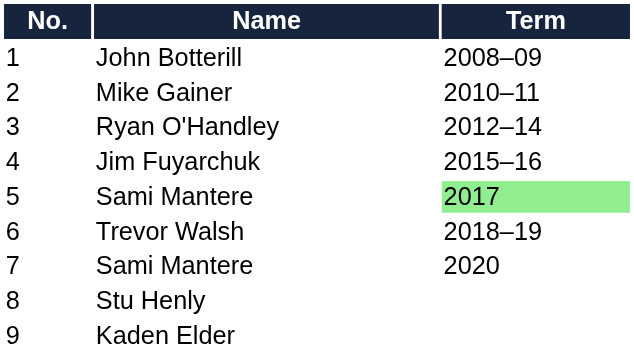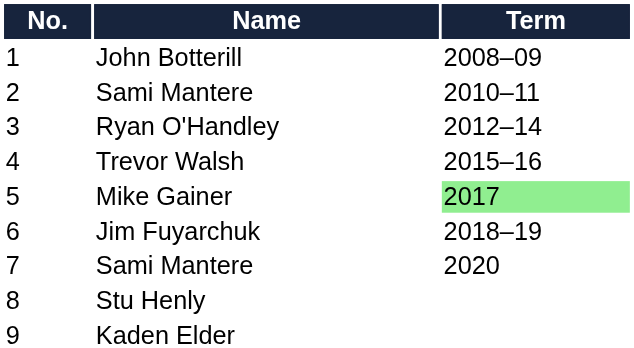2 | Name: Mike Gainer -> Sami Mantere
4 | Name: Jim Fuyarchuk -> Trevor Walsh
5 | Name: Sami Mantere -> Mike Gainer
6 | Name: Trevor Walsh -> Jim Fuyarchuk
